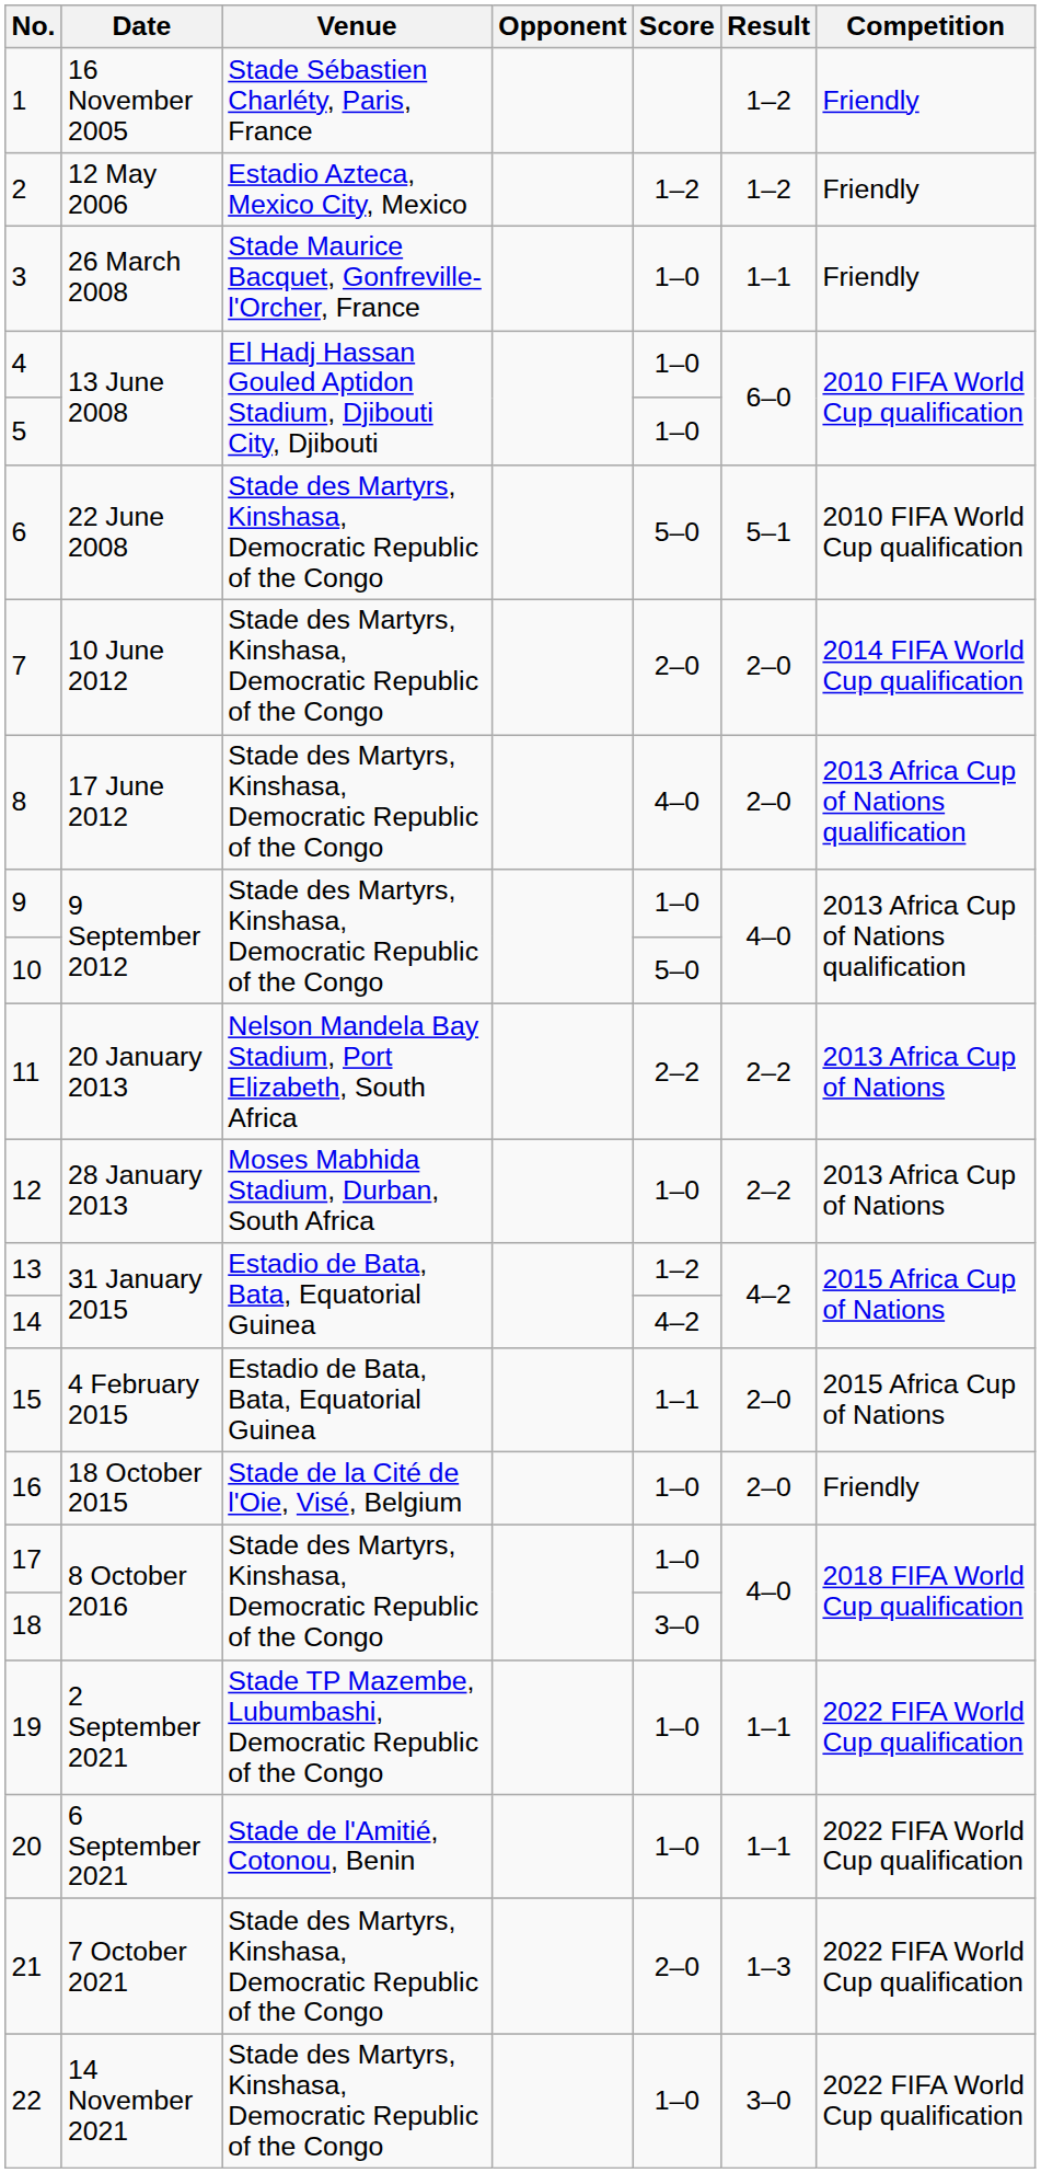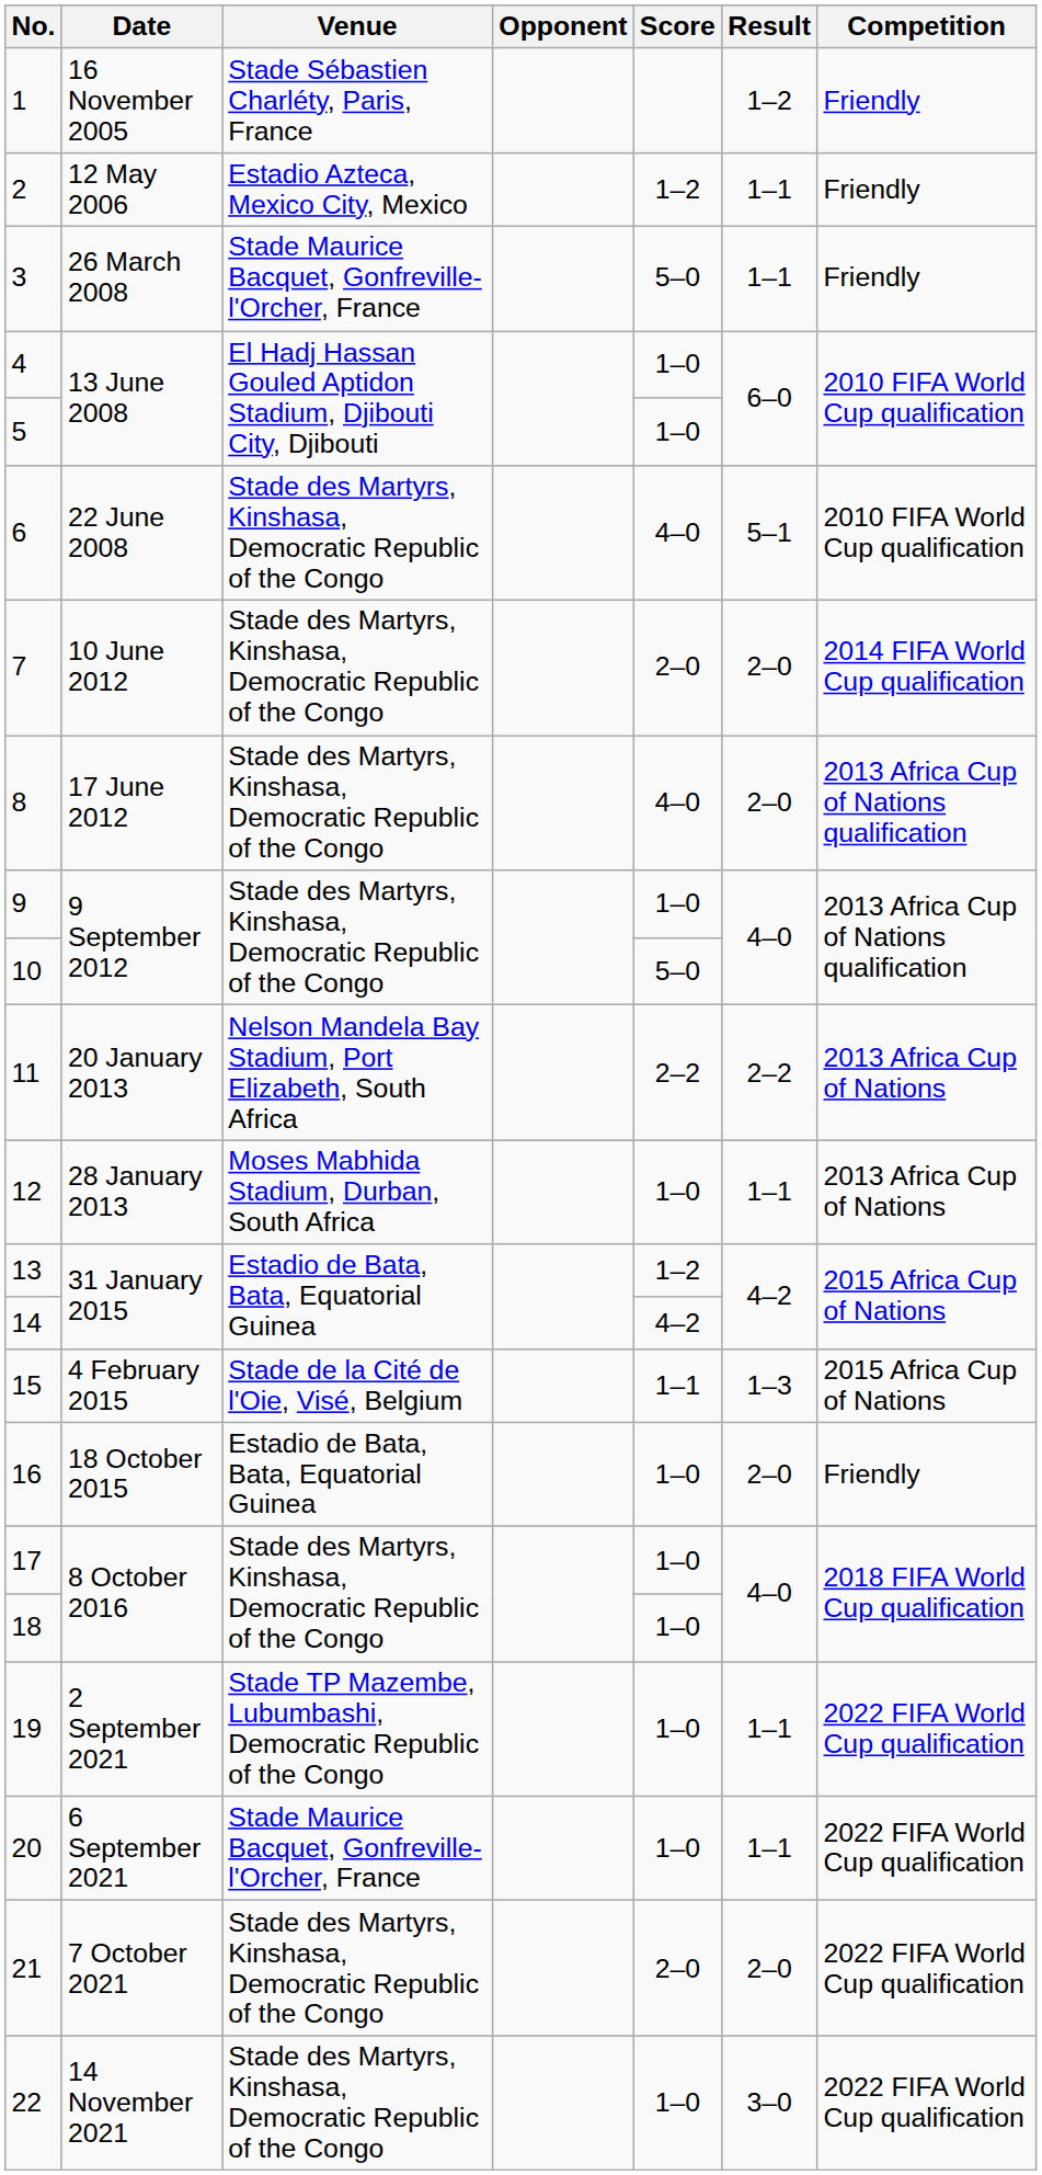2 | Result: 1–2 -> 1–1
3 | Score: 1–0 -> 5–0
6 | Score: 5–0 -> 4–0
12 | Result: 2–2 -> 1–1
15 | Venue: Estadio de Bata, Bata, Equatorial Guinea -> Stade de la Cité de l'Oie, Visé, Belgium
15 | Result: 2–0 -> 1–3
16 | Venue: Stade de la Cité de l'Oie, Visé, Belgium -> Estadio de Bata, Bata, Equatorial Guinea
18 | Score: 3–0 -> 1–0
20 | Venue: Stade de l'Amitié, Cotonou, Benin -> Stade Maurice Bacquet, Gonfreville-l'Orcher, France
21 | Result: 1–3 -> 2–0
